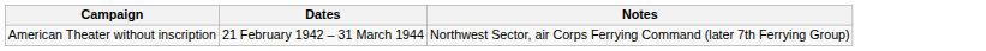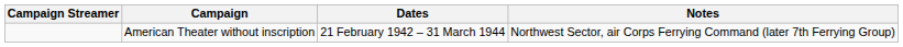+ column: Campaign Streamer
